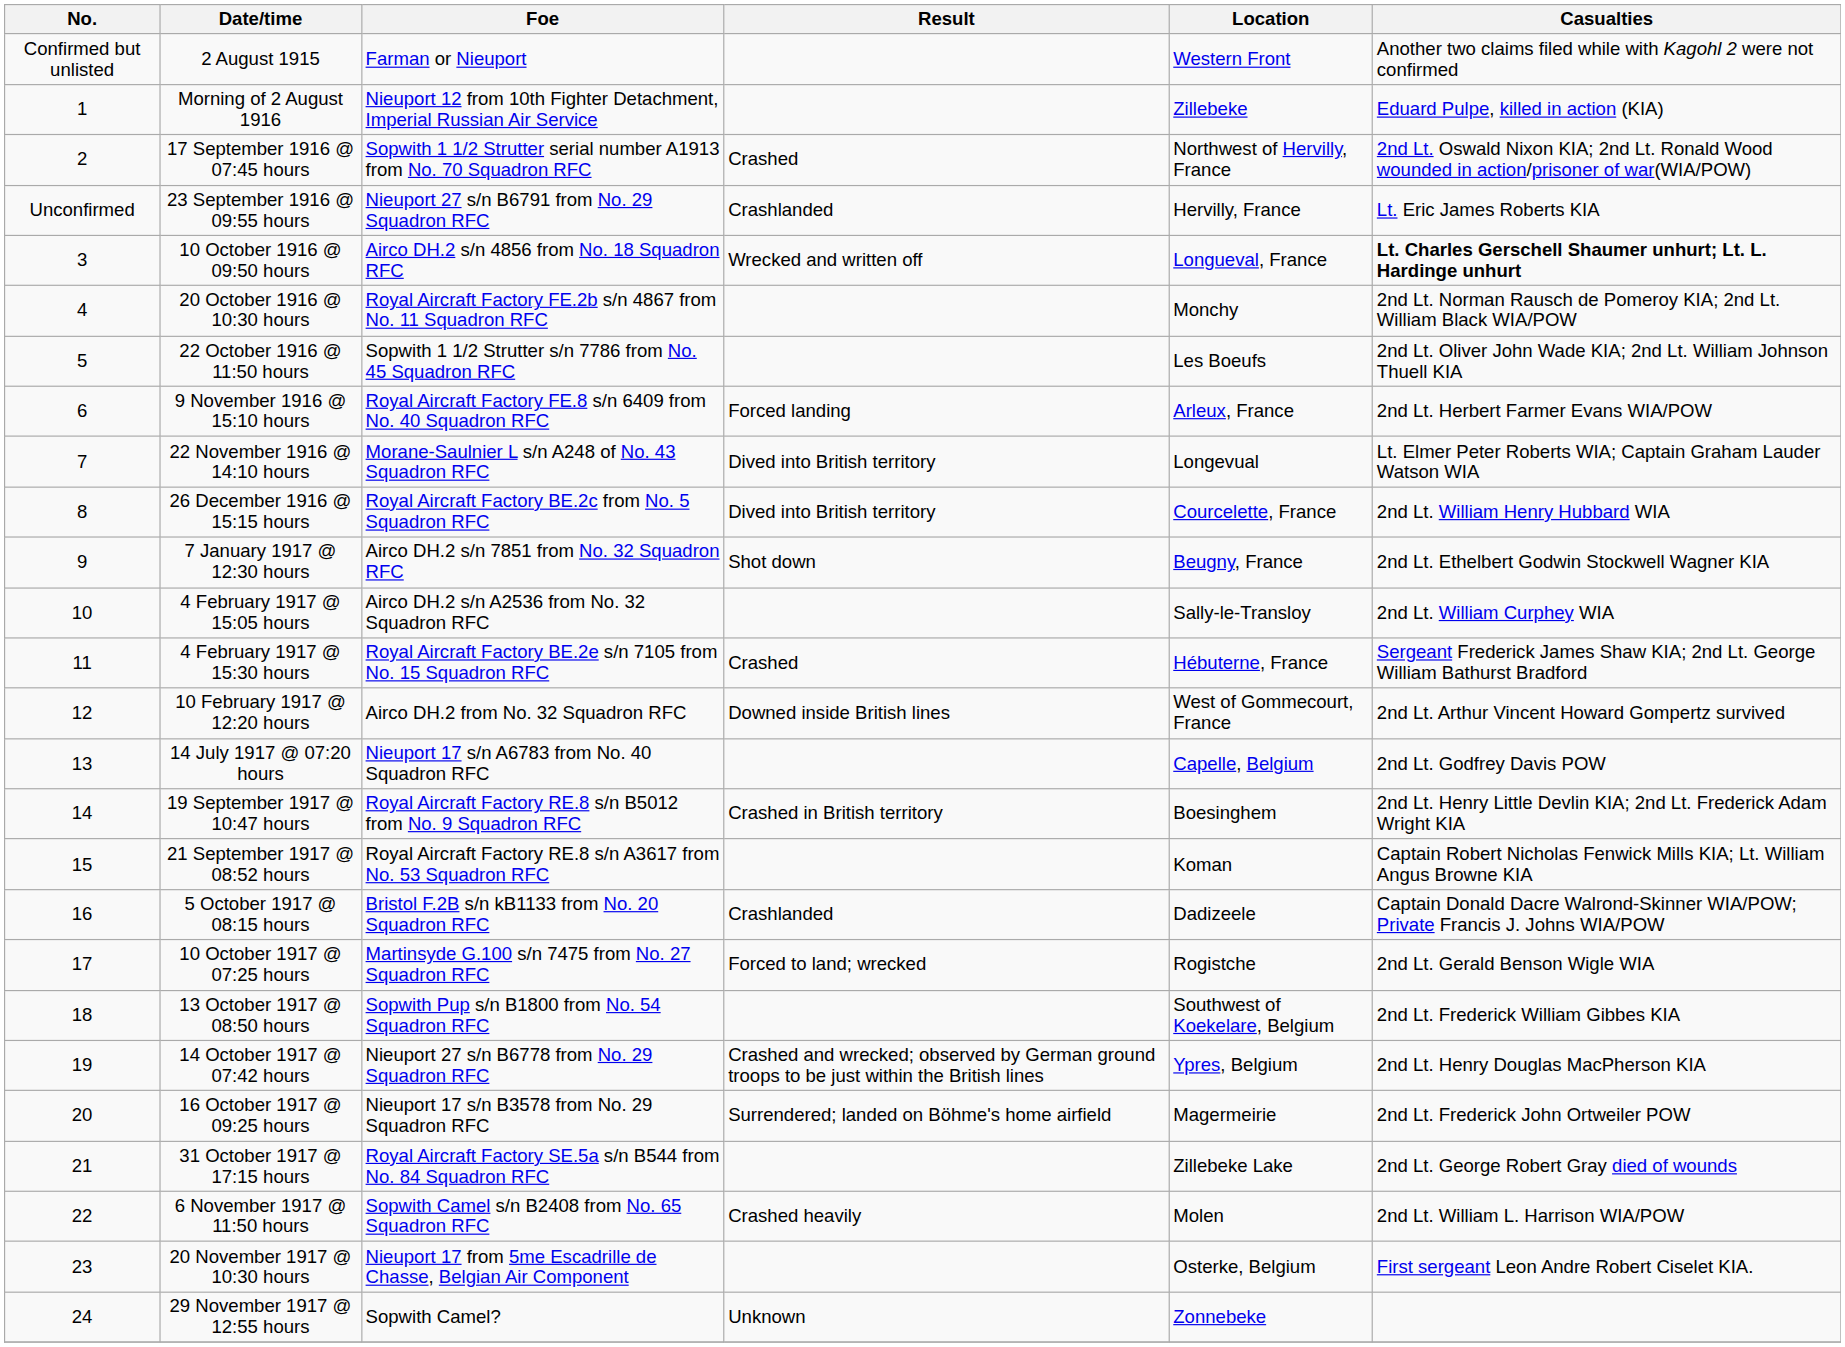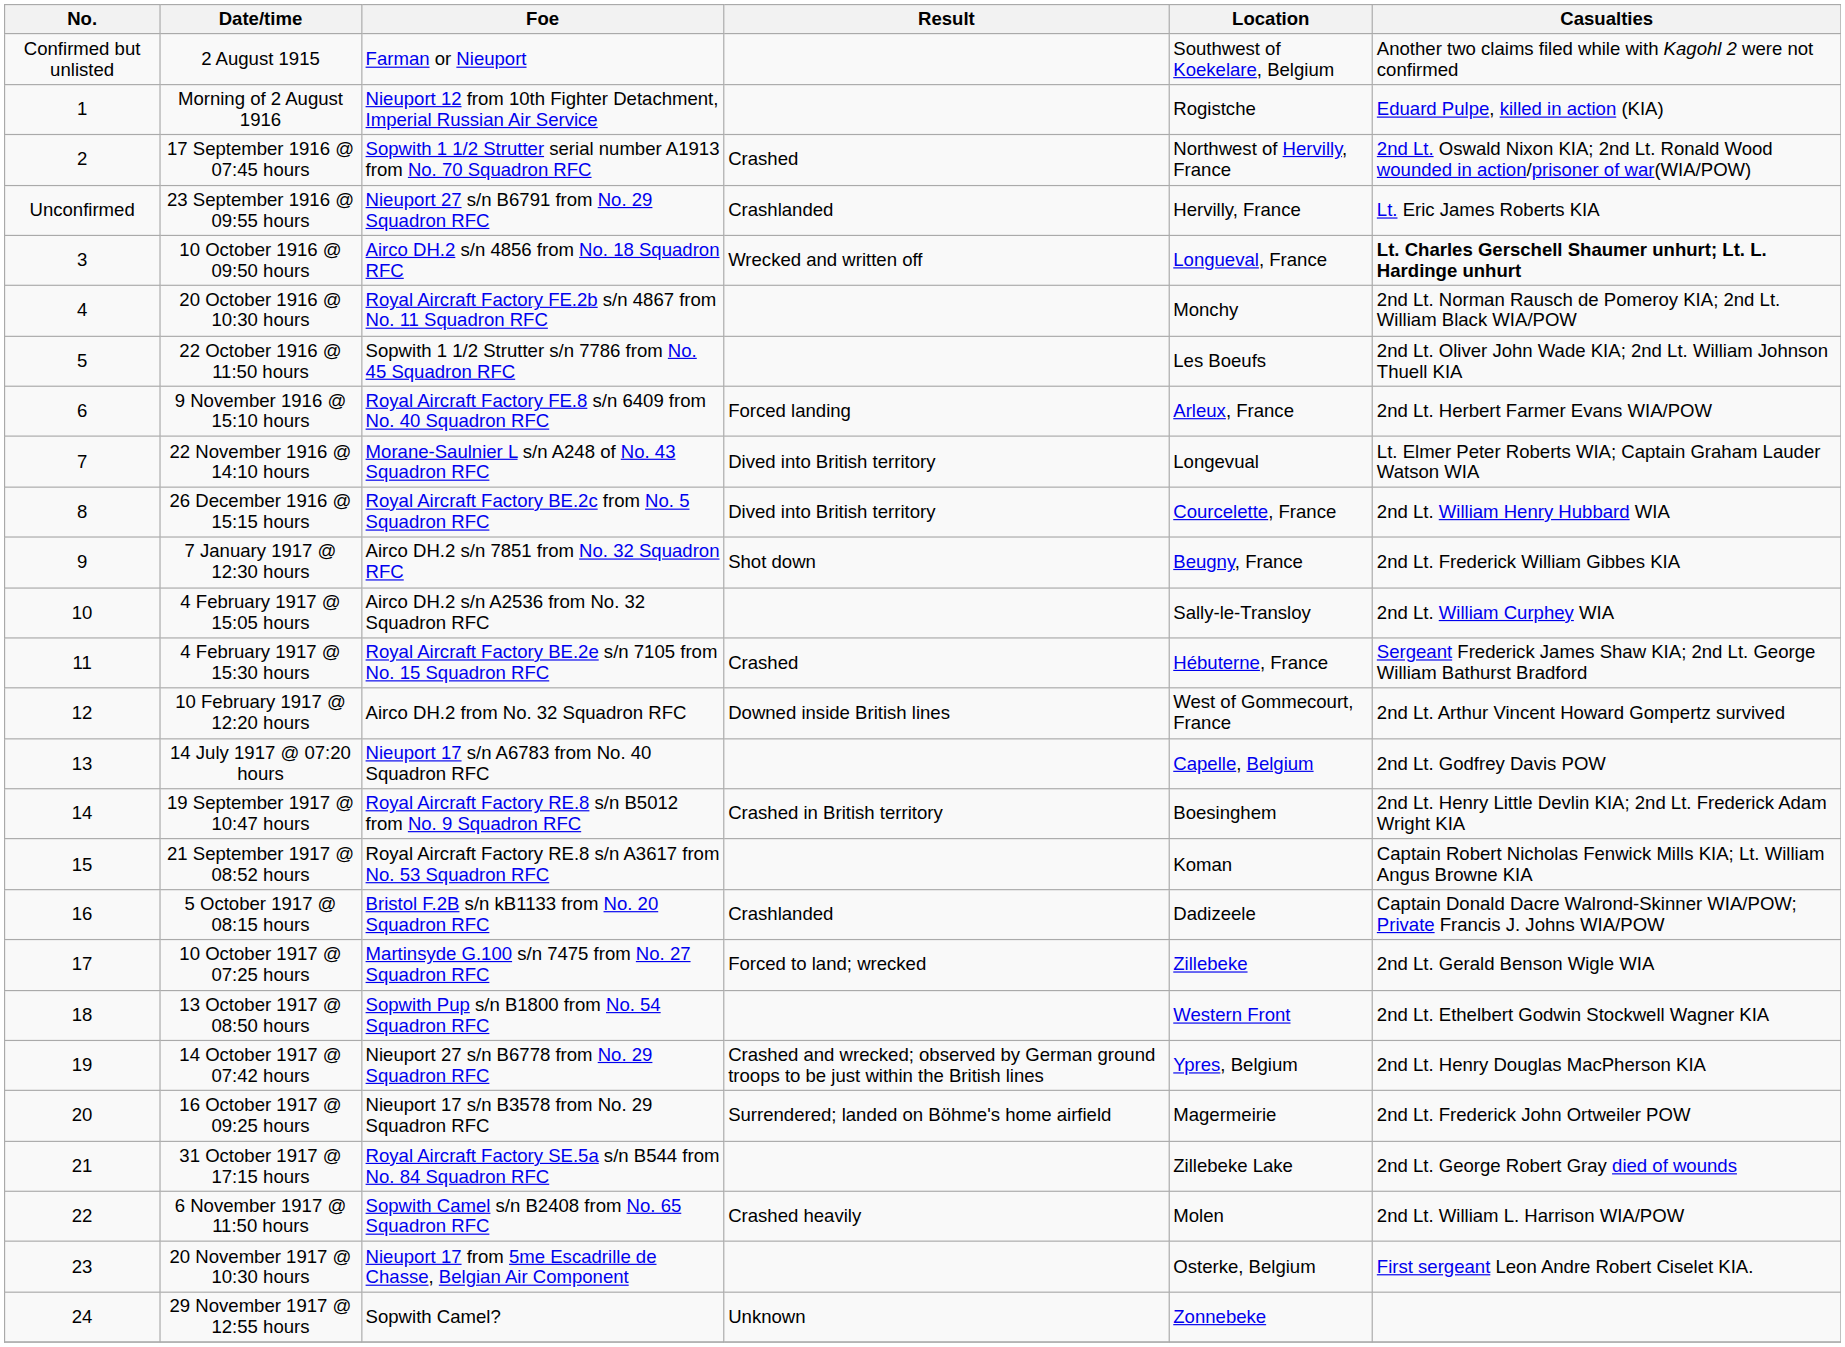2 August 1915 | Location: Western Front -> Southwest of Koekelare, Belgium
Morning of 2 August 1916 | Location: Zillebeke -> Rogistche
7 January 1917 @ 12:30 hours | Casualties: 2nd Lt. Ethelbert Godwin Stockwell Wagner KIA -> 2nd Lt. Frederick William Gibbes KIA
10 October 1917 @ 07:25 hours | Location: Rogistche -> Zillebeke
13 October 1917 @ 08:50 hours | Location: Southwest of Koekelare, Belgium -> Western Front
13 October 1917 @ 08:50 hours | Casualties: 2nd Lt. Frederick William Gibbes KIA -> 2nd Lt. Ethelbert Godwin Stockwell Wagner KIA
